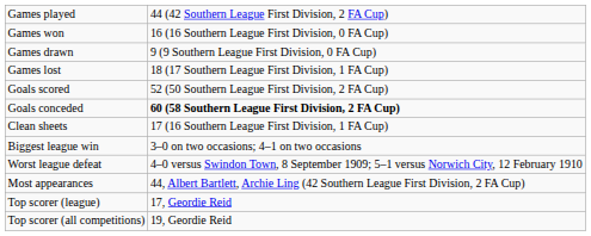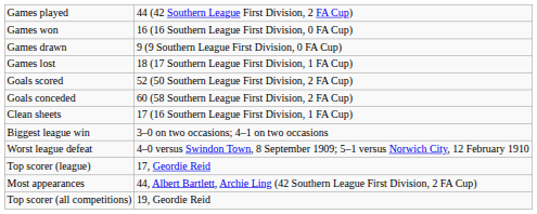Goals conceded | column 2: bold -> normal
rows swapped: Most appearances <-> Top scorer (league)
